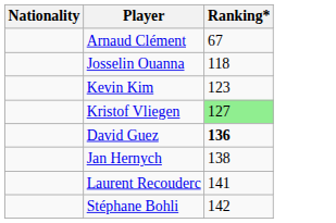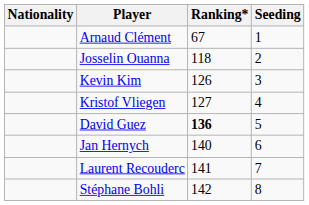+ column: Seeding | 1 | 2 | 3 | 4 | 5 | 6 | 7 | 8
Kevin Kim | Ranking*: 123 -> 126
Kristof Vliegen | Ranking*: lightgreen background -> no background
Jan Hernych | Ranking*: 138 -> 140
